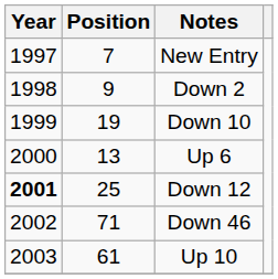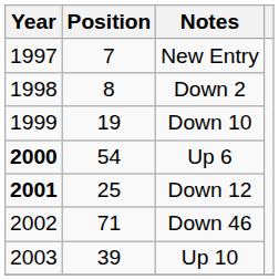Down 2 | Position: 9 -> 8
Up 6 | Year: normal -> bold
Up 6 | Position: 13 -> 54
Up 10 | Position: 61 -> 39
